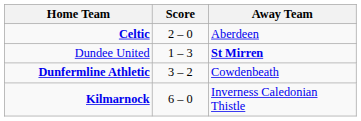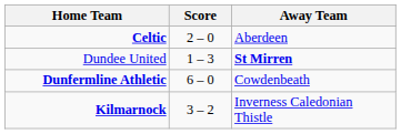Dunfermline Athletic | Score: 3 – 2 -> 6 – 0
Kilmarnock | Score: 6 – 0 -> 3 – 2
